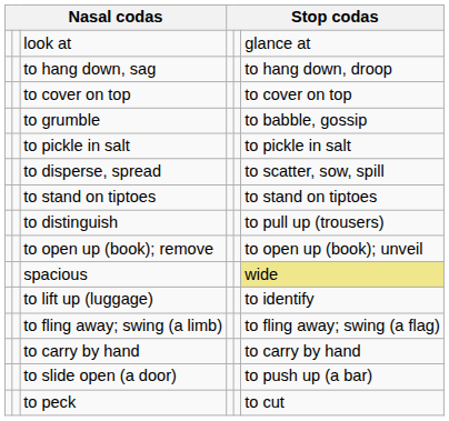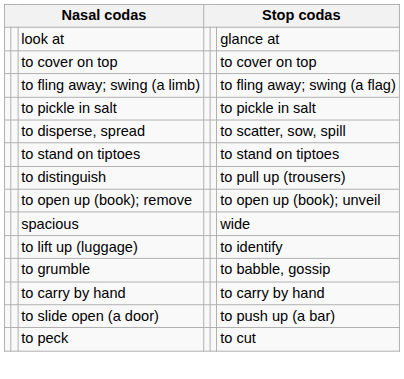- row: to hang down, sag | to hang down, droop
rows swapped: to grumble <-> to fling away; swing (a limb)
spacious | column 6: khaki background -> no background
